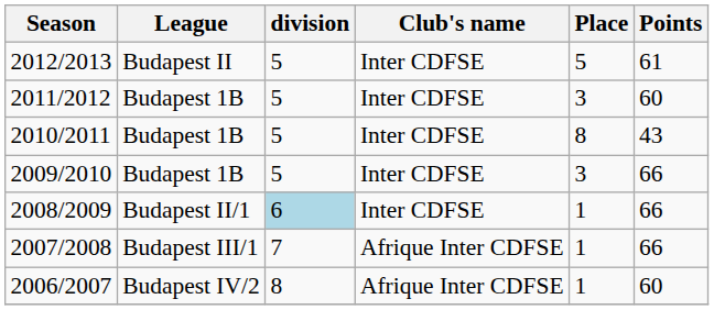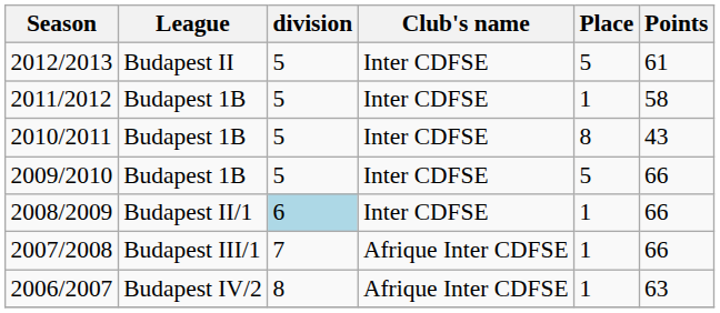2011/2012 | Place: 3 -> 1
2011/2012 | Points: 60 -> 58
2009/2010 | Place: 3 -> 5
2006/2007 | Points: 60 -> 63
